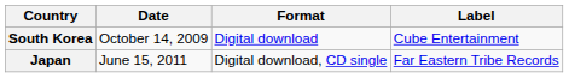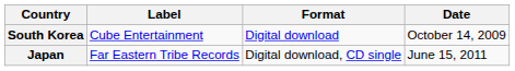columns swapped: Date <-> Label
